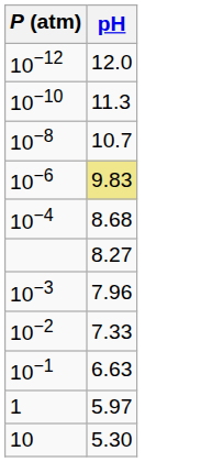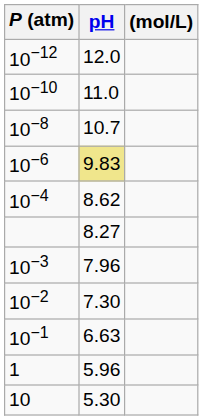+ column: (mol/L)
10−10 | pH: 11.3 -> 11.0
10−4 | pH: 8.68 -> 8.62
10−2 | pH: 7.33 -> 7.30
1 | pH: 5.97 -> 5.96
